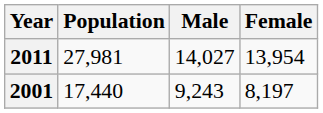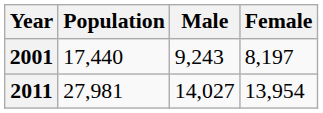rows swapped: 2001 <-> 2011
